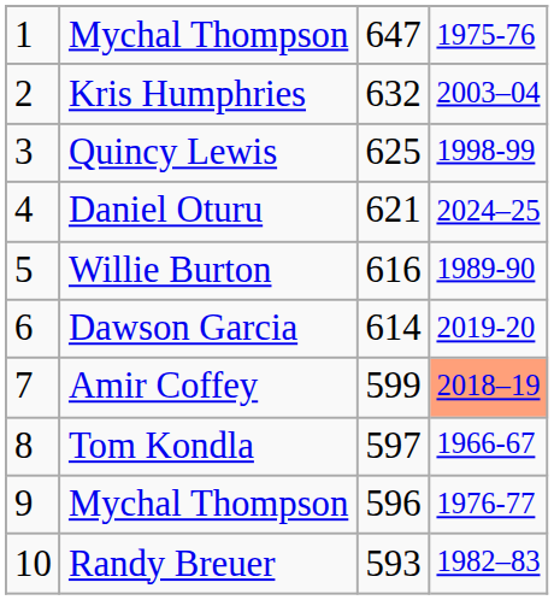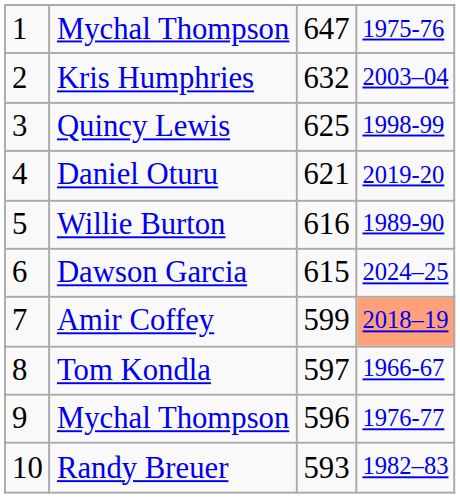Daniel Oturu | column 4: 2024–25 -> 2019-20
Dawson Garcia | column 3: 614 -> 615
Dawson Garcia | column 4: 2019-20 -> 2024–25
